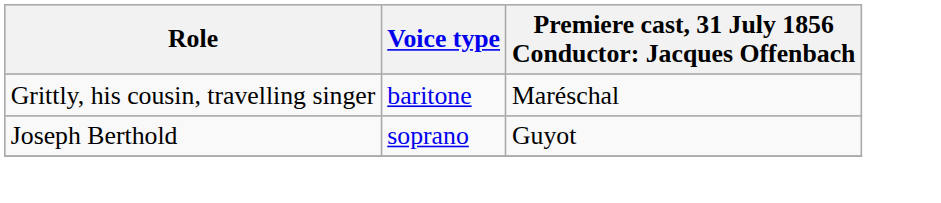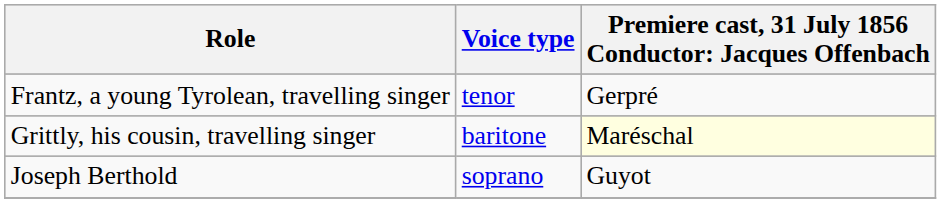+ row: Frantz, a young Tyrolean, travelling singer | tenor | Gerpré
Grittly, his cousin, travelling singer | column 3: no background -> lightyellow background
